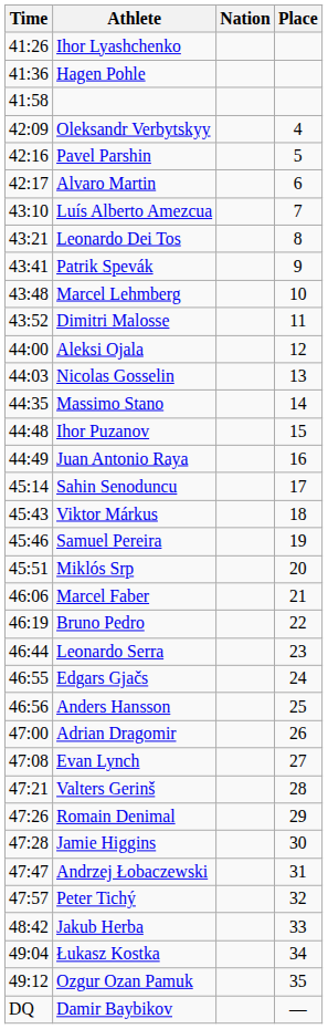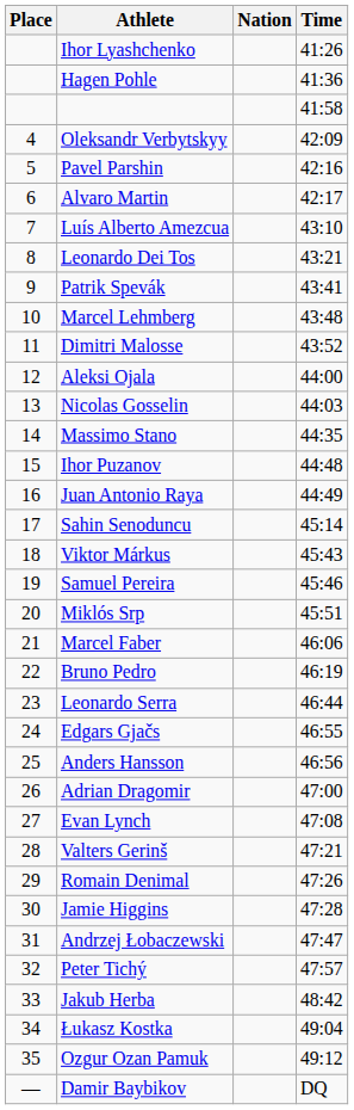columns swapped: Place <-> Time
